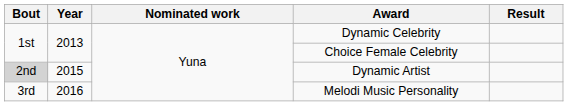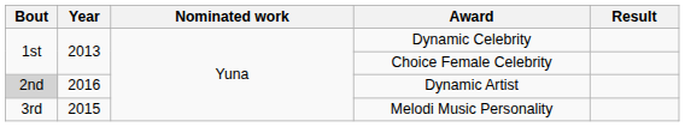Dynamic Artist | Year: 2015 -> 2016
Melodi Music Personality | Year: 2016 -> 2015
